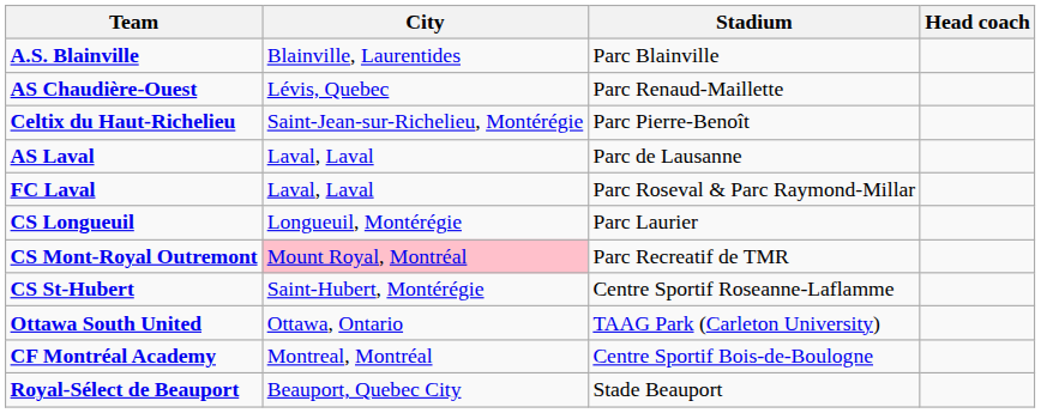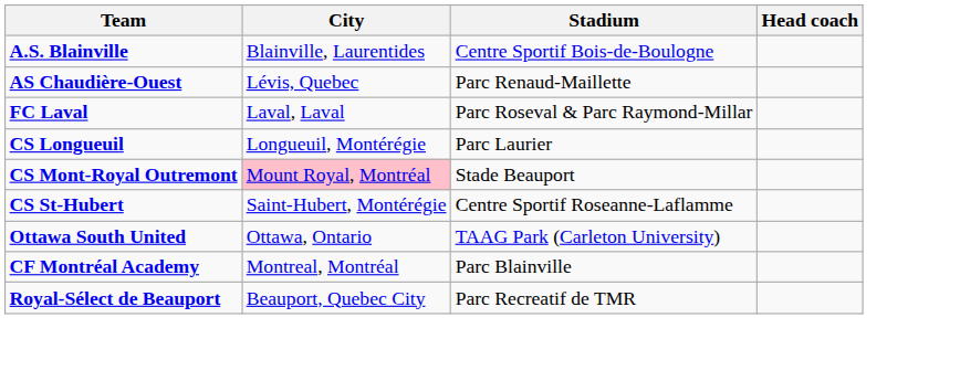A.S. Blainville | Stadium: Parc Blainville -> Centre Sportif Bois-de-Boulogne
- row: Celtix du Haut-Richelieu | Saint-Jean-sur-Richelieu, Montérégie | Parc Pierre-Benoît
- row: AS Laval | Laval, Laval | Parc de Lausanne
CS Mont-Royal Outremont | Stadium: Parc Recreatif de TMR -> Stade Beauport
CF Montréal Academy | Stadium: Centre Sportif Bois-de-Boulogne -> Parc Blainville
Royal-Sélect de Beauport | Stadium: Stade Beauport -> Parc Recreatif de TMR
